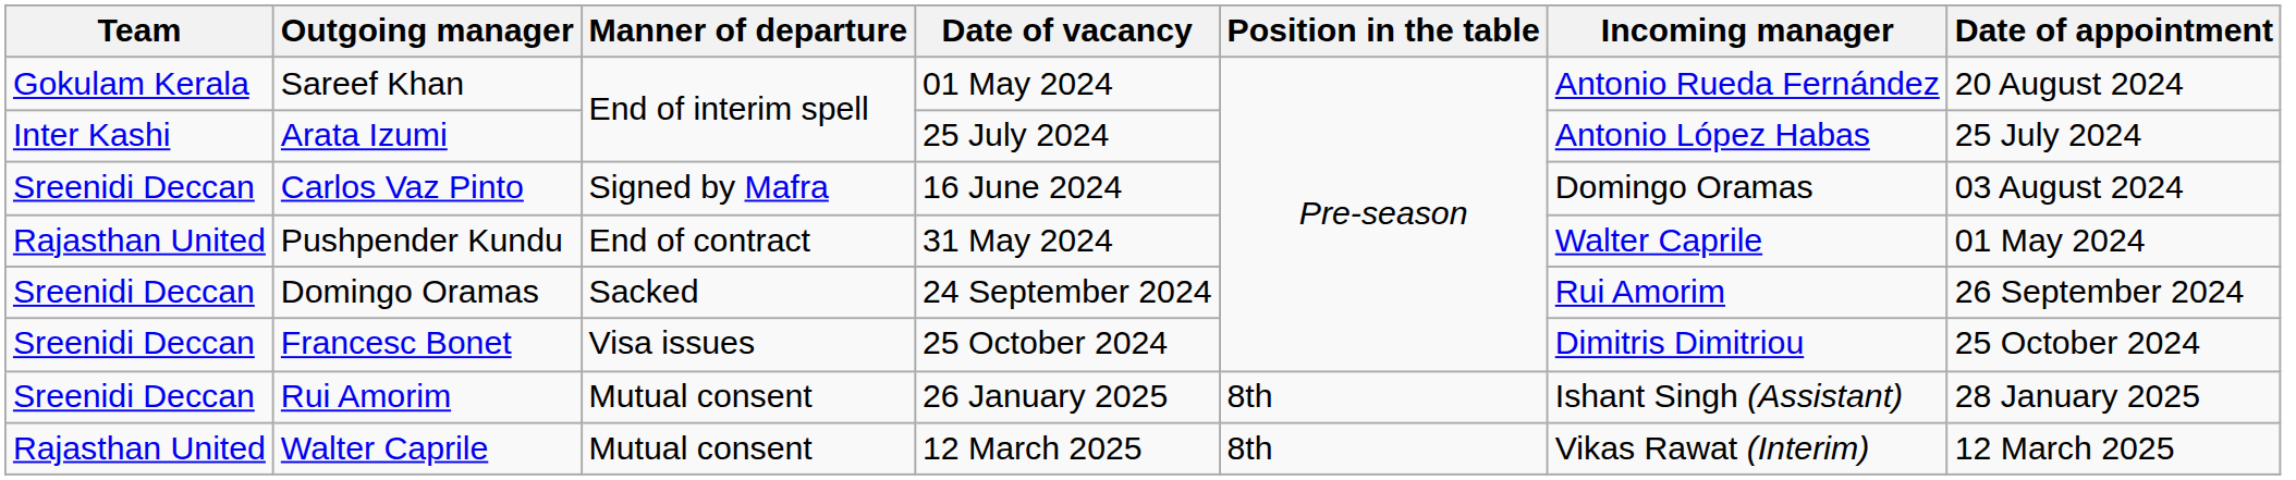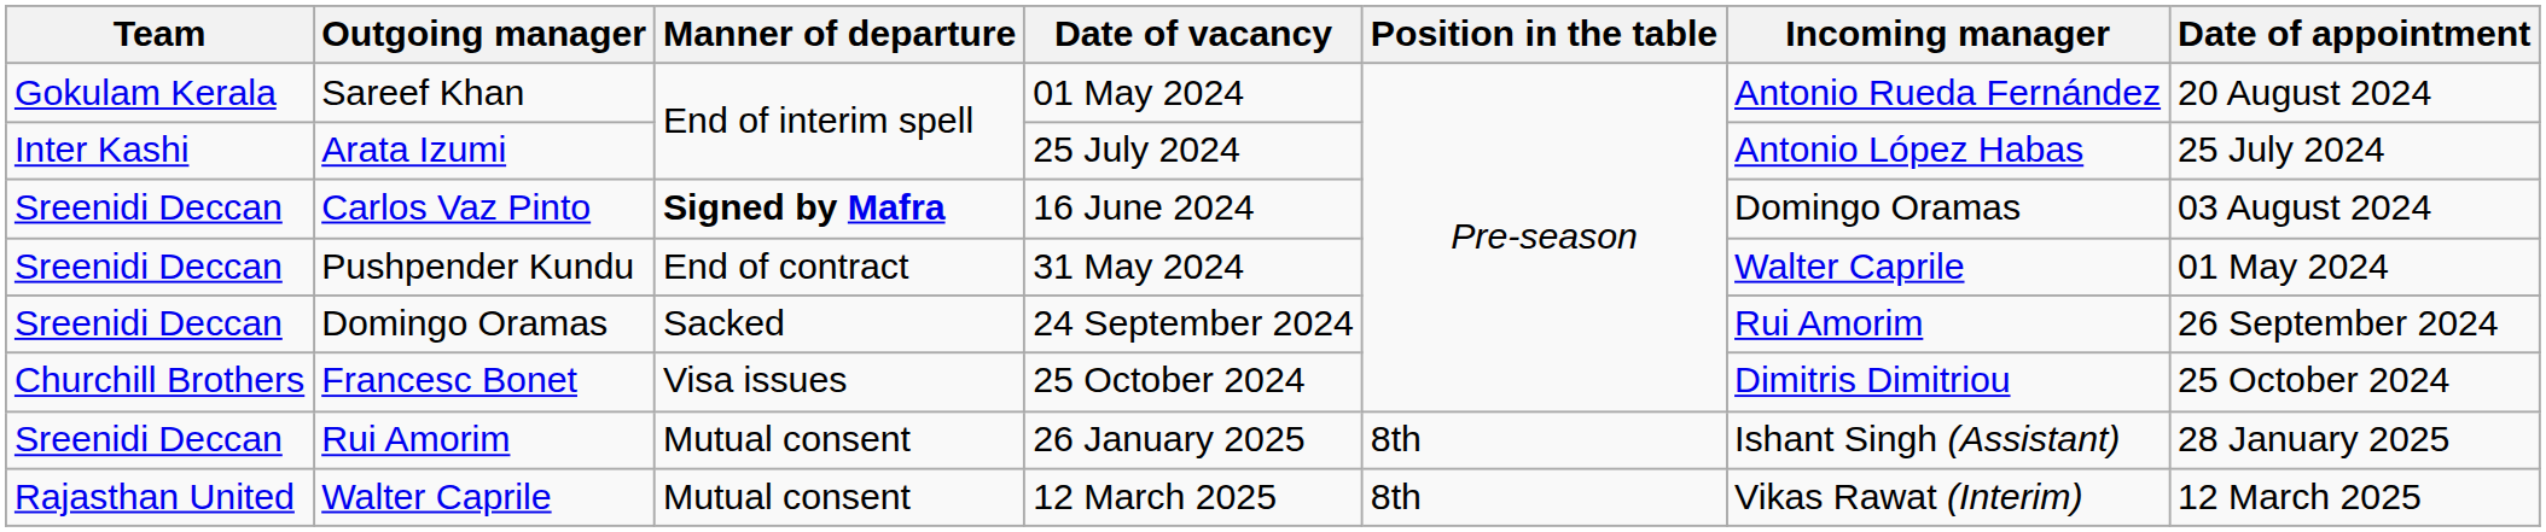Carlos Vaz Pinto | Manner of departure: normal -> bold
Pushpender Kundu | Team: Rajasthan United -> Sreenidi Deccan
Francesc Bonet | Team: Sreenidi Deccan -> Churchill Brothers
